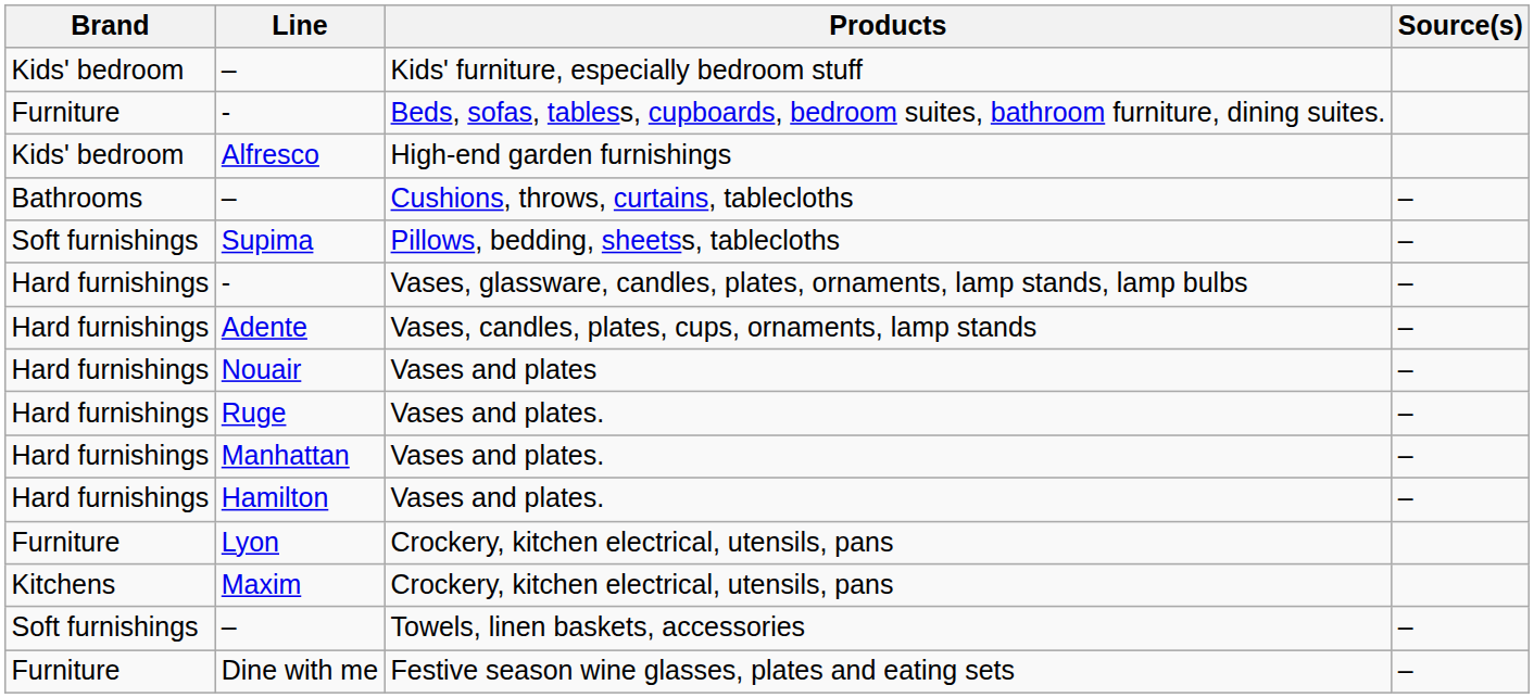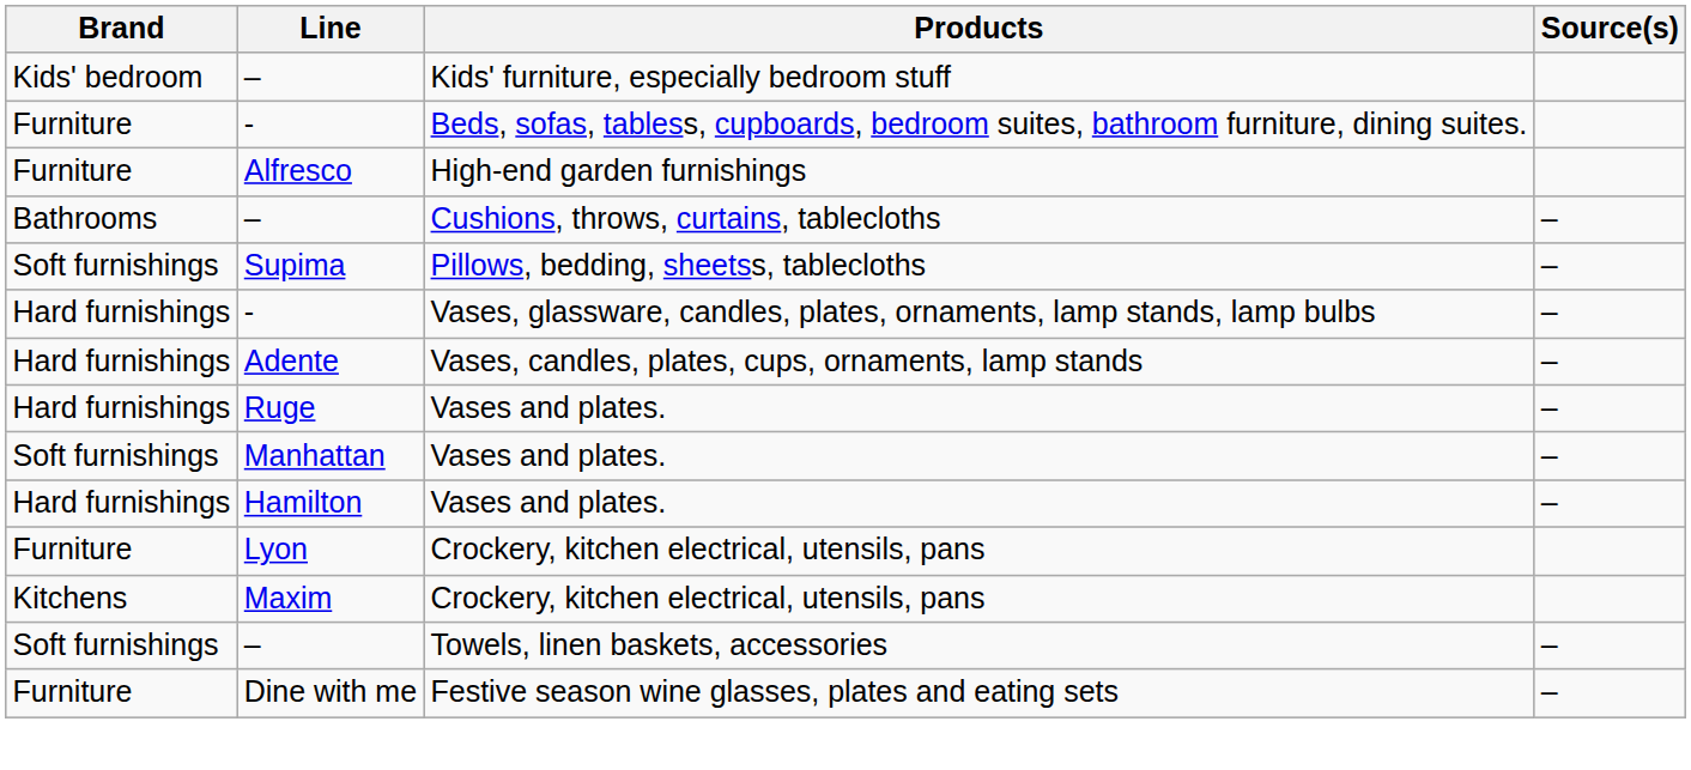Alfresco | Brand: Kids' bedroom -> Furniture
- row: Hard furnishings | Nouair | Vases and plates | –
Manhattan | Brand: Hard furnishings -> Soft furnishings
